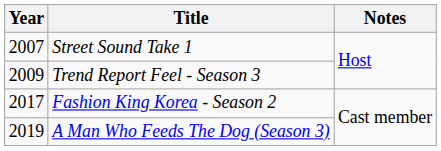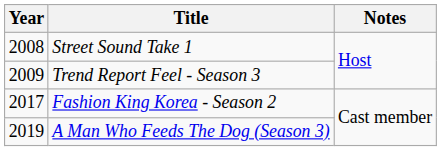Street Sound Take 1 | Year: 2007 -> 2008
